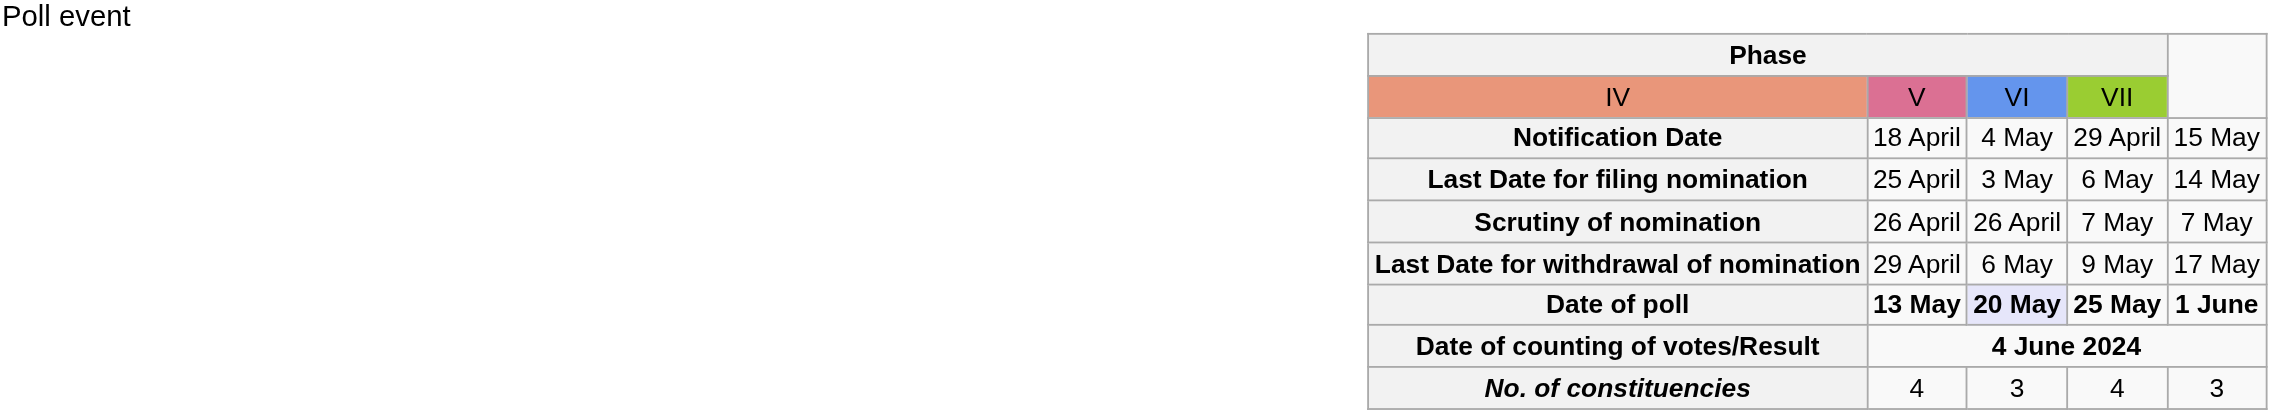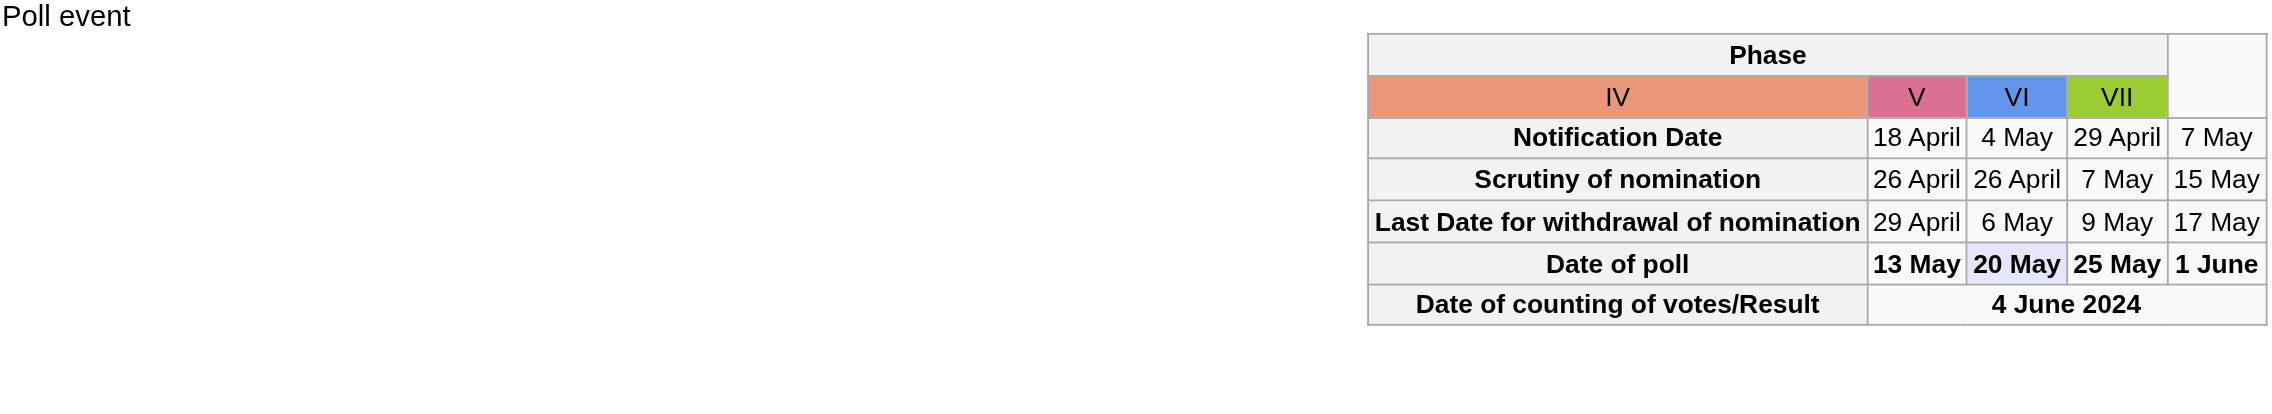Notification Date | column 5: 15 May -> 7 May
- row: Last Date for filing nomination | 25 April | 3 May | 6 May | 14 May
Scrutiny of nomination | column 5: 7 May -> 15 May
- row: No. of constituencies | 4 | 3 | 4 | 3
